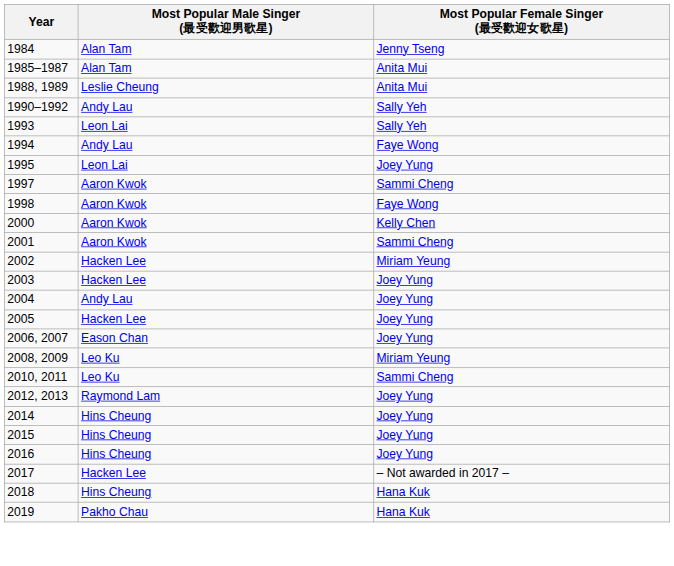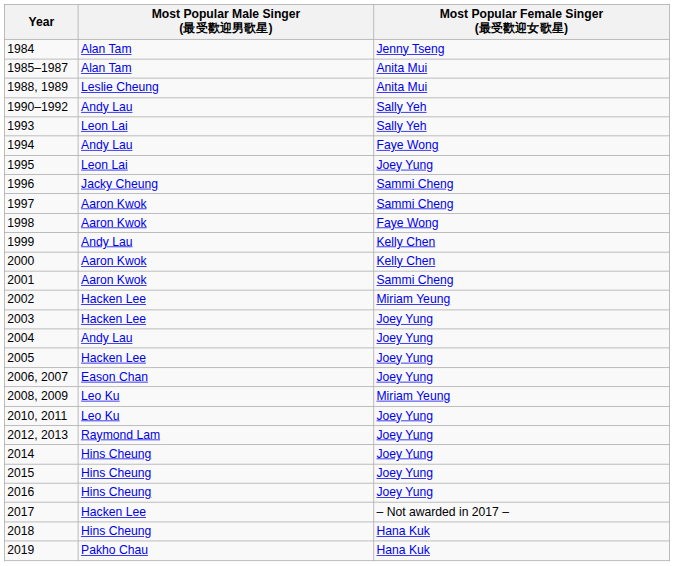+ row: 1996 | Jacky Cheung | Sammi Cheng
+ row: 1999 | Andy Lau | Kelly Chen
2010, 2011 | Most Popular Female Singer (最受歡迎女歌星): Sammi Cheng -> Joey Yung
